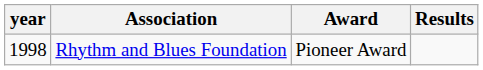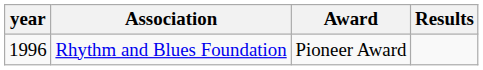Rhythm and Blues Foundation | year: 1998 -> 1996
